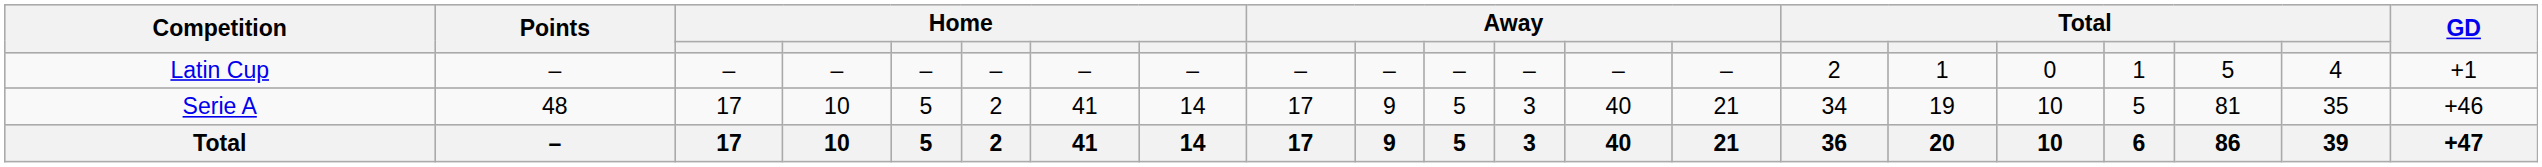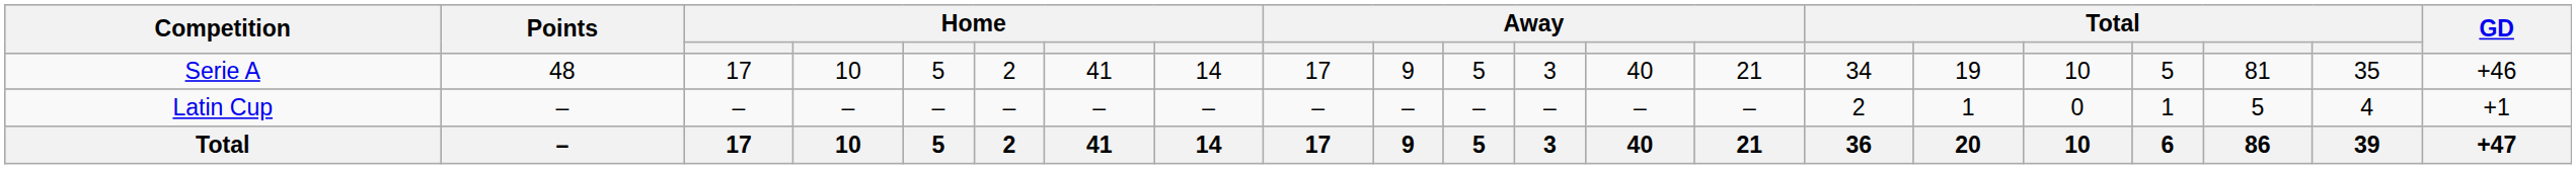rows swapped: Serie A <-> Latin Cup
